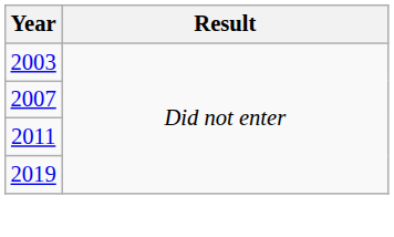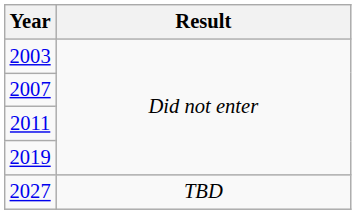+ row: 2027 | TBD
